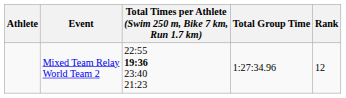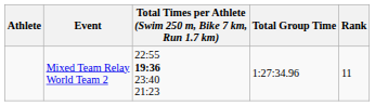Mixed Team Relay World Team 2 | Rank: 12 -> 11
